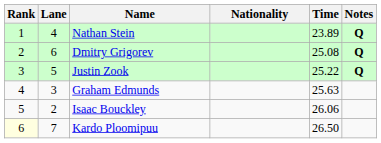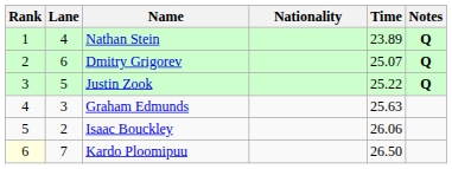Dmitry Grigorev | Time: 25.08 -> 25.07
